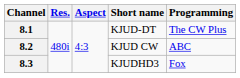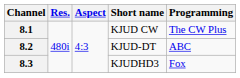8.1 | Short name: KJUD-DT -> KJUD CW
8.2 | Short name: KJUD CW -> KJUD-DT
